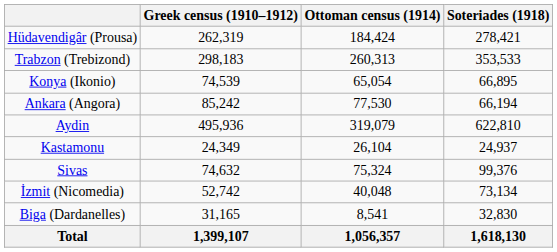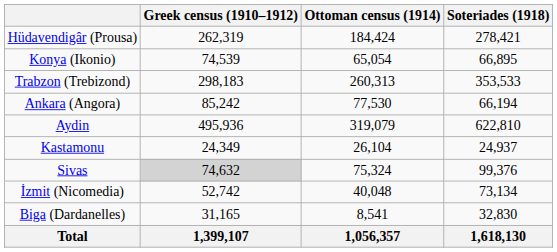rows swapped: Konya (Ikonio) <-> Trabzon (Trebizond)
Sivas | Greek census (1910–1912): no background -> lightgrey background
